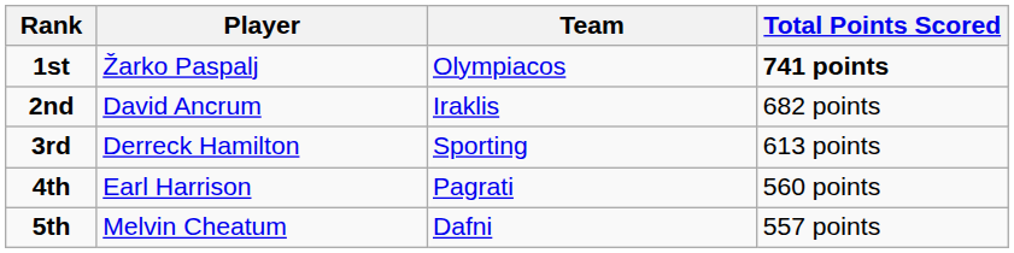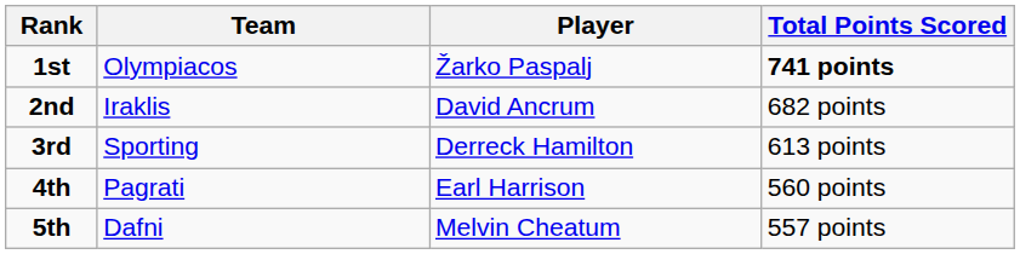columns swapped: Player <-> Team
